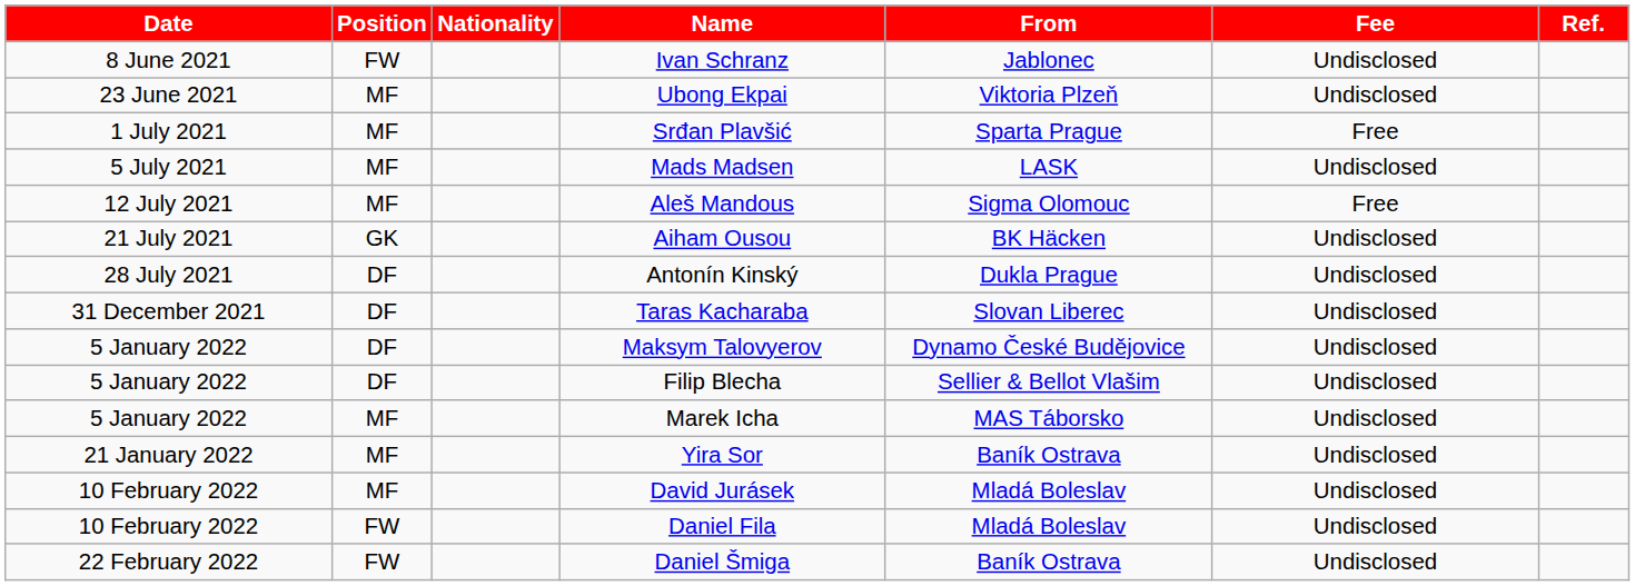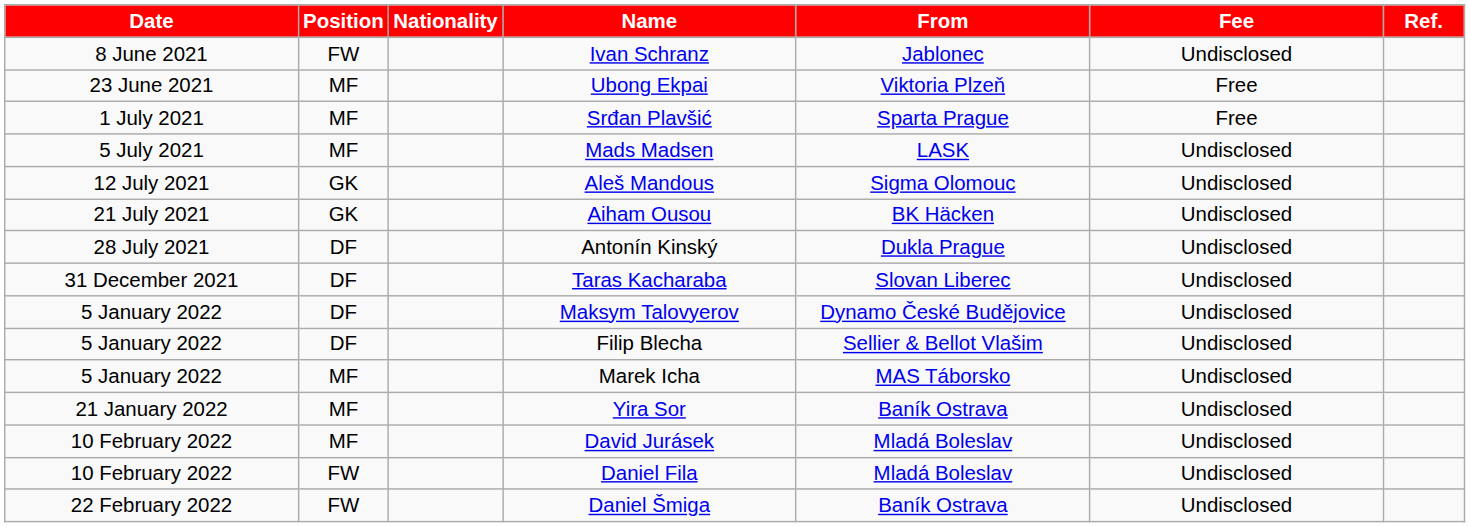Ubong Ekpai | Fee: Undisclosed -> Free
Aleš Mandous | Position: MF -> GK
Aleš Mandous | Fee: Free -> Undisclosed
